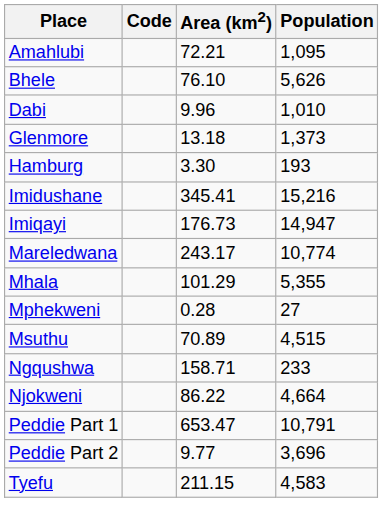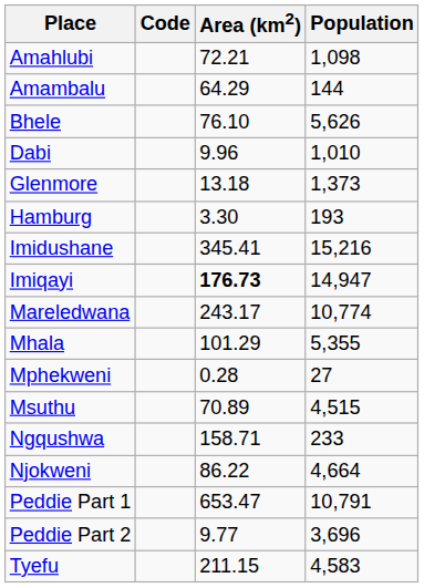Amahlubi | Population: 1,095 -> 1,098
+ row: Amambalu | 64.29 | 144
Imiqayi | Area (km2): normal -> bold
